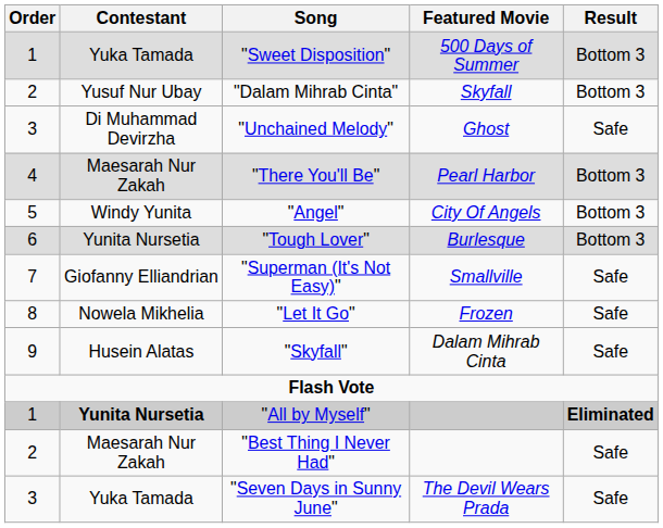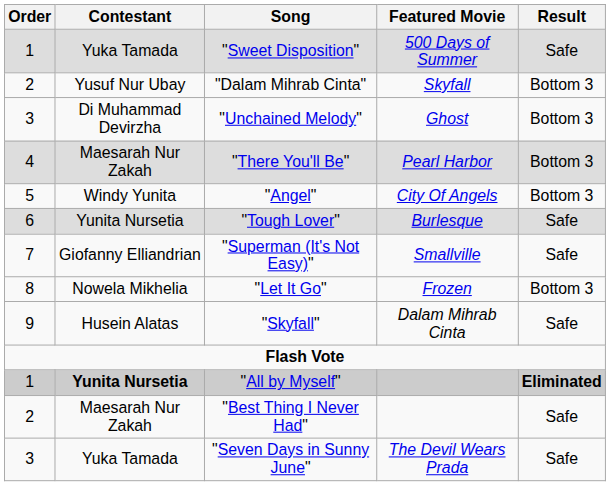"Sweet Disposition" | Result: Bottom 3 -> Safe
"Unchained Melody" | Result: Safe -> Bottom 3
"Tough Lover" | Result: Bottom 3 -> Safe
"Let It Go" | Result: Safe -> Bottom 3
